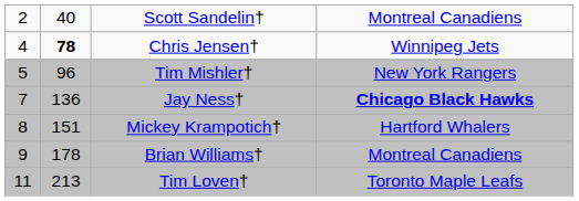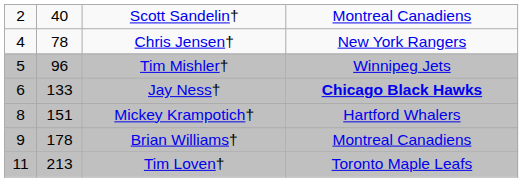Chris Jensen† | column 2: bold -> normal
Chris Jensen† | column 4: Winnipeg Jets -> New York Rangers
Tim Mishler† | column 4: New York Rangers -> Winnipeg Jets
Jay Ness† | column 1: 7 -> 6
Jay Ness† | column 2: 136 -> 133
